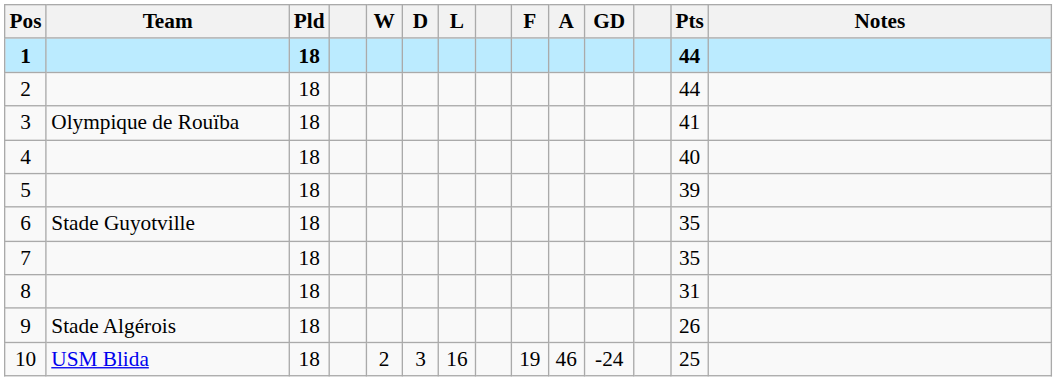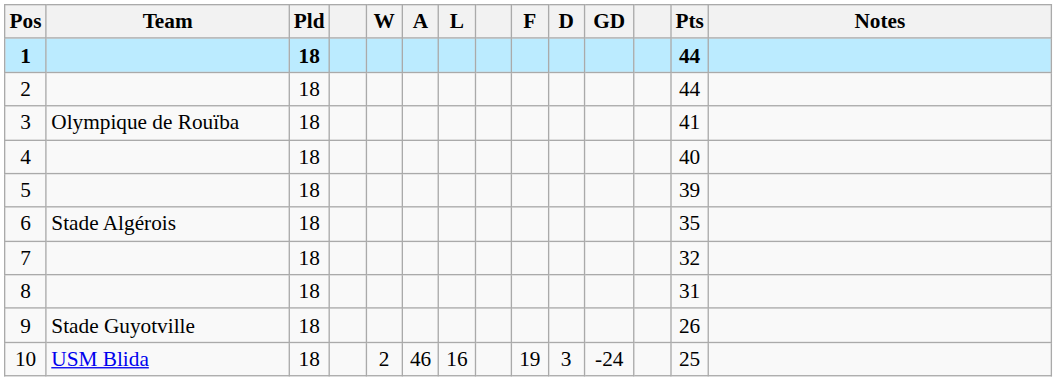columns swapped: D <-> A
6 | Team: Stade Guyotville -> Stade Algérois
7 | Pts: 35 -> 32
9 | Team: Stade Algérois -> Stade Guyotville
